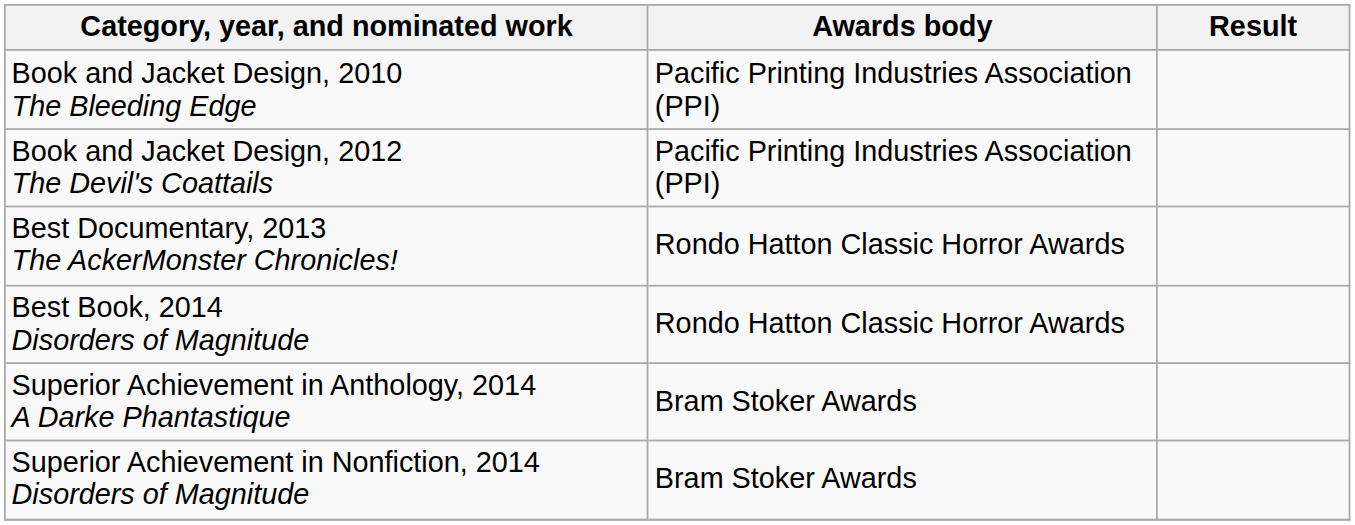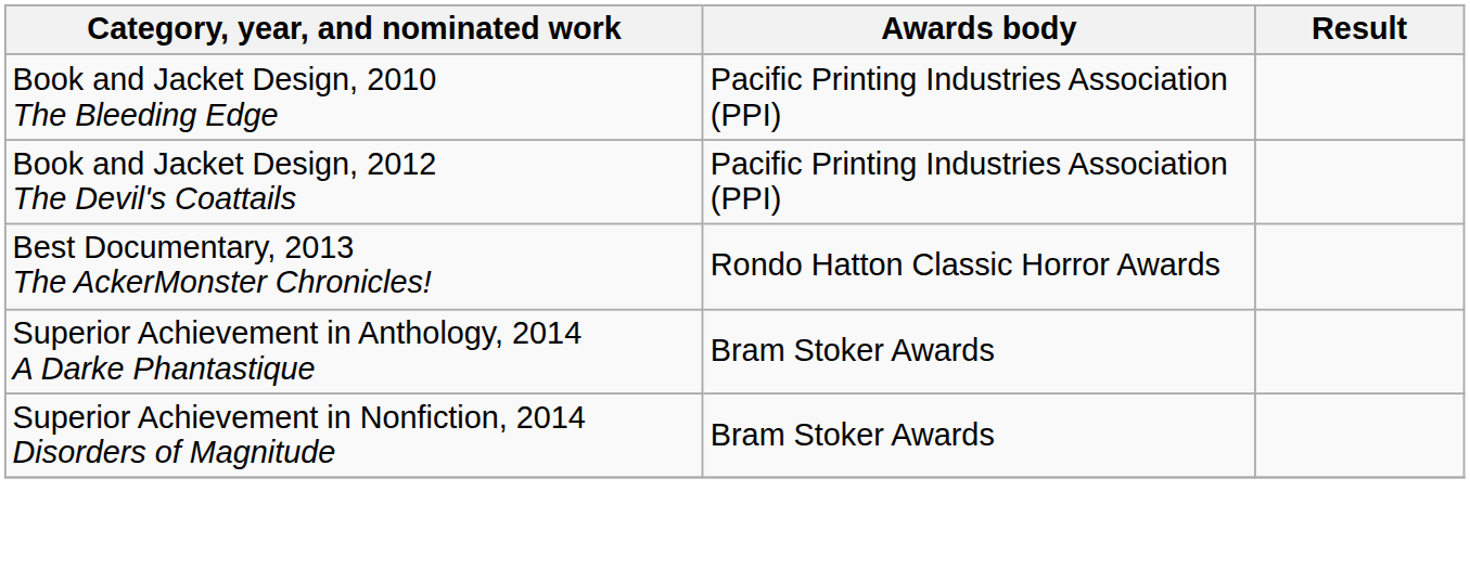- row: Best Book, 2014 Disorders of Magnitude | Rondo Hatton Classic Horror Awards
